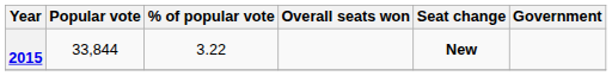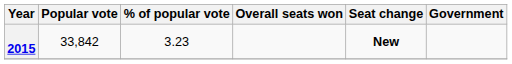2015 | Popular vote: 33,844 -> 33,842
2015 | % of popular vote: 3.22 -> 3.23
